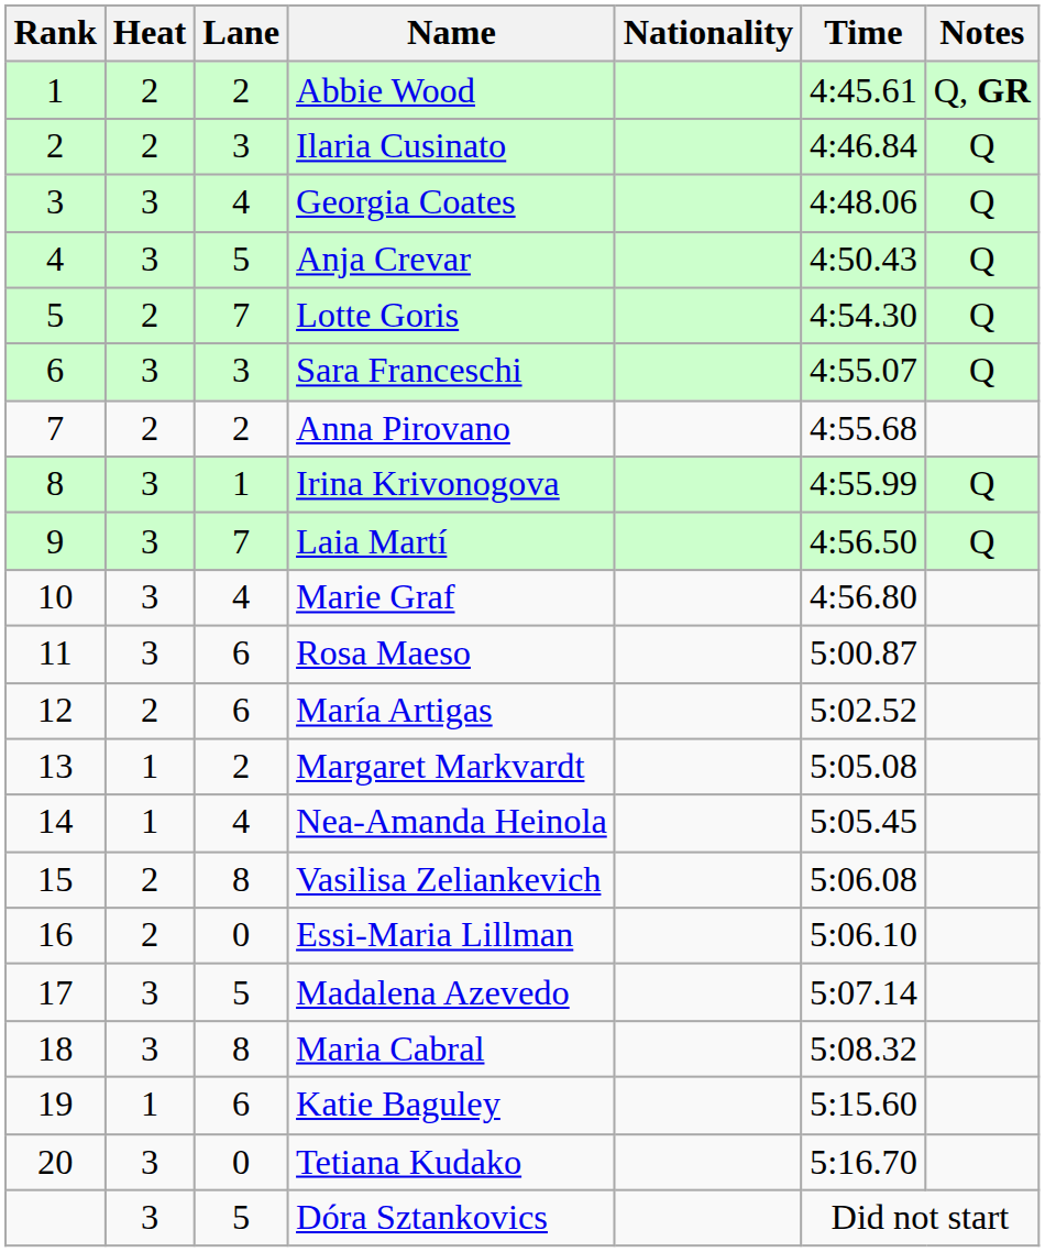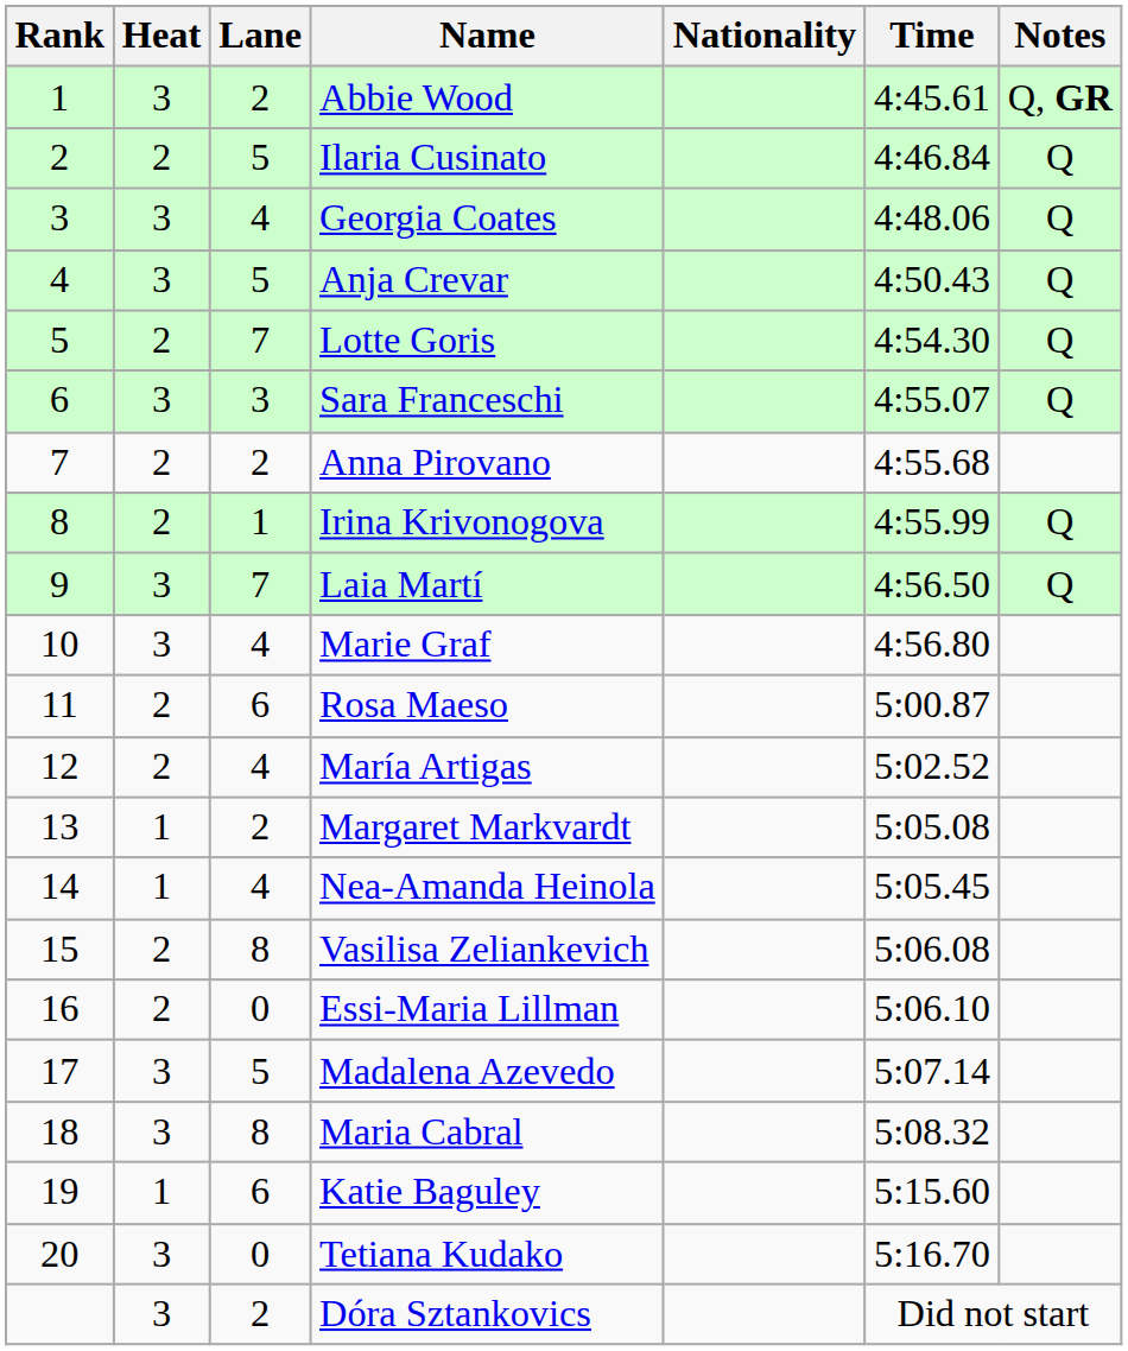Abbie Wood | Heat: 2 -> 3
Ilaria Cusinato | Lane: 3 -> 5
Irina Krivonogova | Heat: 3 -> 2
Rosa Maeso | Heat: 3 -> 2
María Artigas | Lane: 6 -> 4
Dóra Sztankovics | Lane: 5 -> 2
